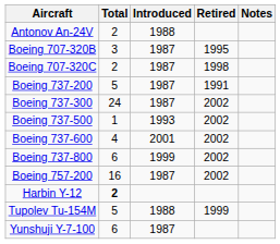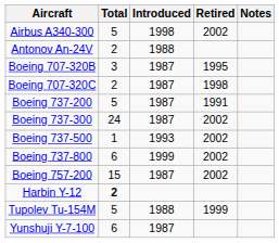+ row: Airbus A340-300 | 5 | 1998 | 2002
- row: Boeing 737-600 | 4 | 2001 | 2002
Boeing 757-200 | Total: 16 -> 15
